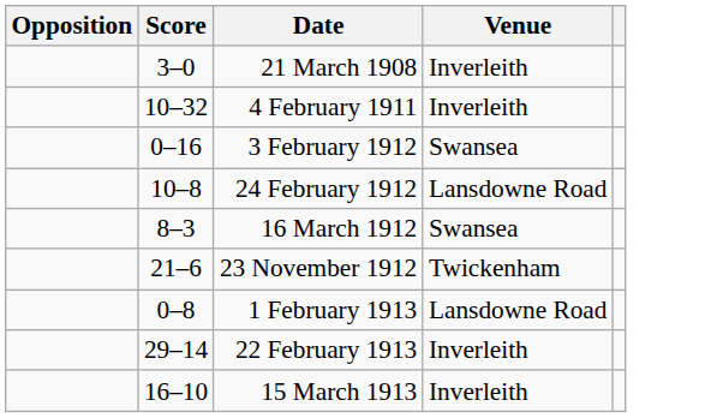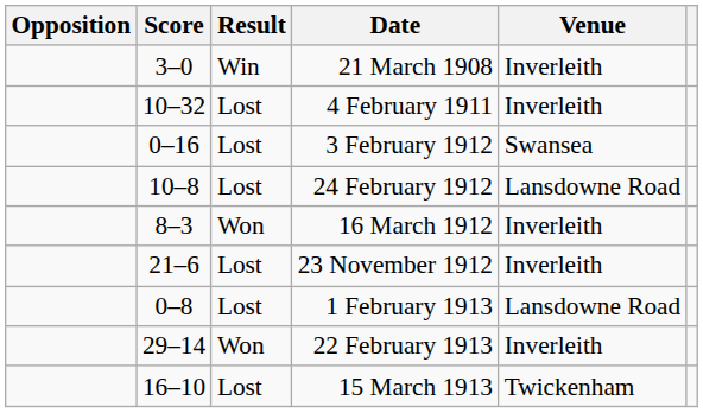+ column: Result | Win | Lost | Lost | Lost | Won | Lost | Lost | Won | Lost
16 March 1912 | Venue: Swansea -> Inverleith
23 November 1912 | Venue: Twickenham -> Inverleith
15 March 1913 | Venue: Inverleith -> Twickenham
